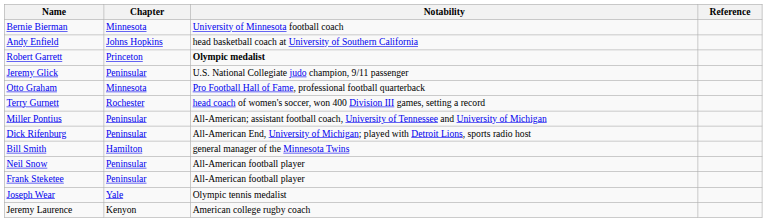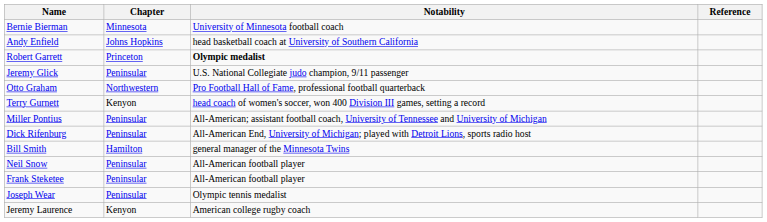Otto Graham | Chapter: Minnesota -> Northwestern
Terry Gurnett | Chapter: Rochester -> Kenyon
Joseph Wear | Chapter: Yale -> Peninsular
